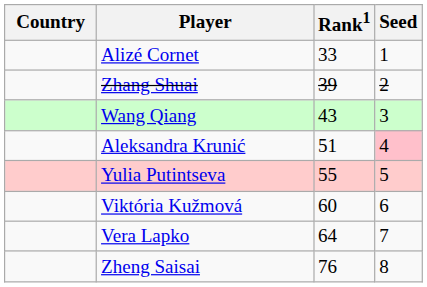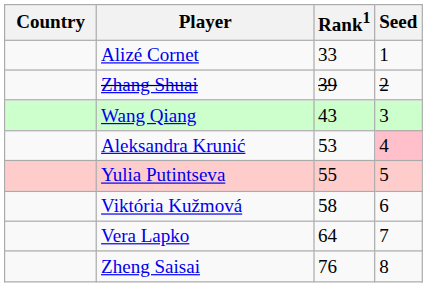Aleksandra Krunić | Rank1: 51 -> 53
Viktória Kužmová | Rank1: 60 -> 58
